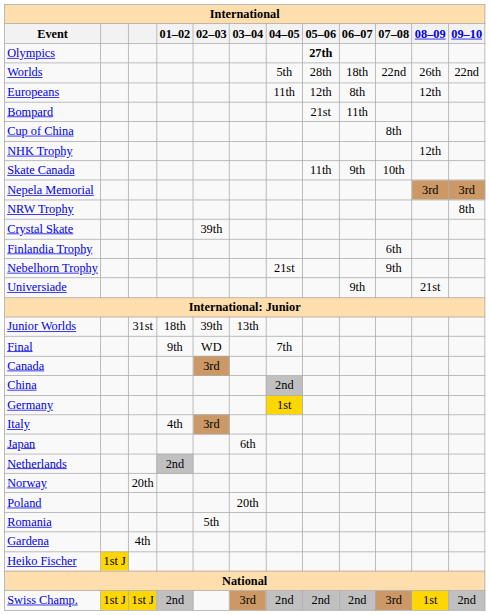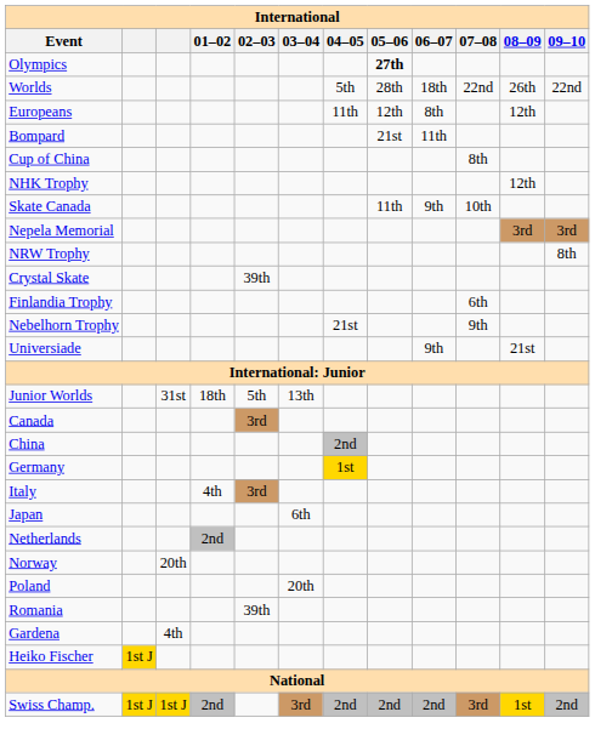Junior Worlds | 02–03: 39th -> 5th
- row: Final | 9th | WD | 7th
Romania | 02–03: 5th -> 39th
